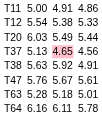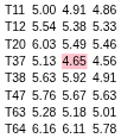T20 | column 7: 5.44 -> 5.46
T47 | column 7: 5.61 -> 5.63
